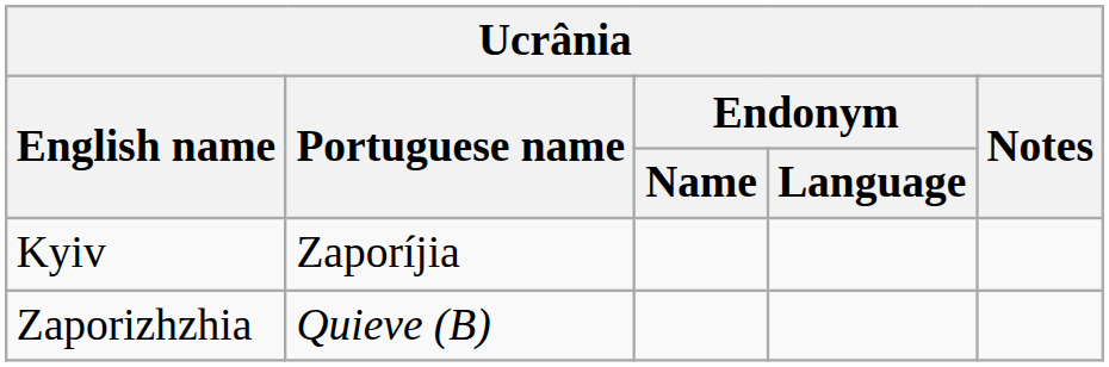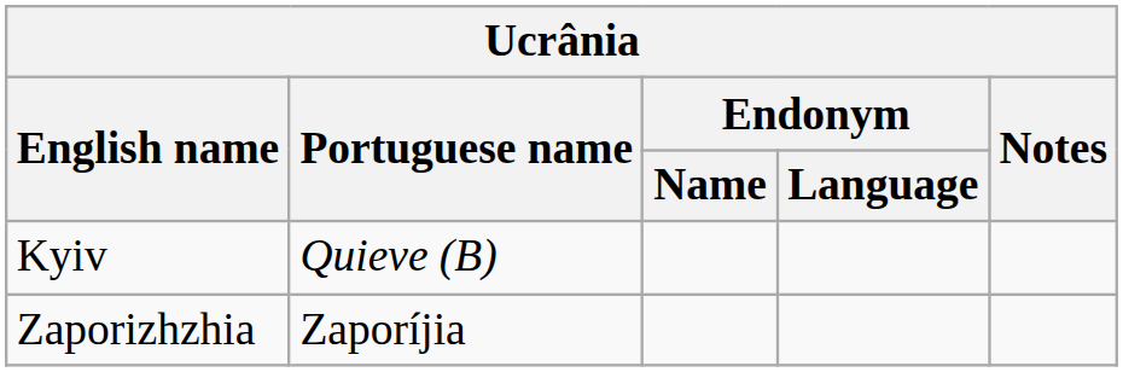Kyiv | Portuguese name: Zaporíjia -> Quieve (B)
Zaporizhzhia | Portuguese name: Quieve (B) -> Zaporíjia
